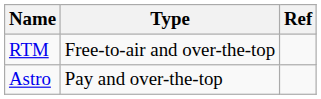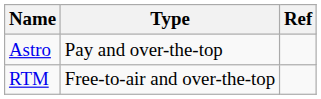rows swapped: Astro <-> RTM
